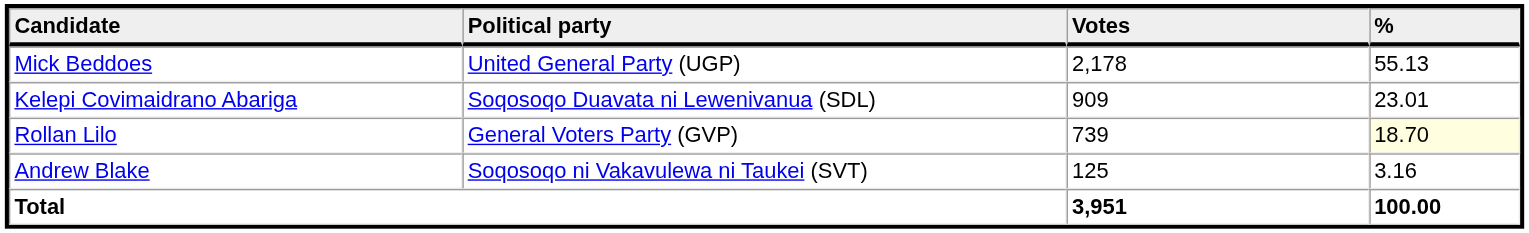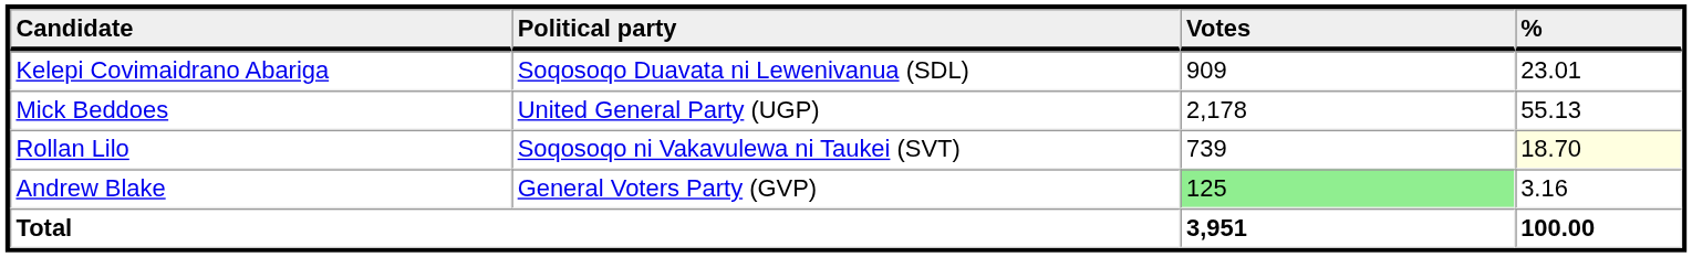rows swapped: Mick Beddoes <-> Kelepi Covimaidrano Abariga
Rollan Lilo | Political party: General Voters Party (GVP) -> Soqosoqo ni Vakavulewa ni Taukei (SVT)
Andrew Blake | Political party: Soqosoqo ni Vakavulewa ni Taukei (SVT) -> General Voters Party (GVP)
Andrew Blake | Votes: no background -> lightgreen background
